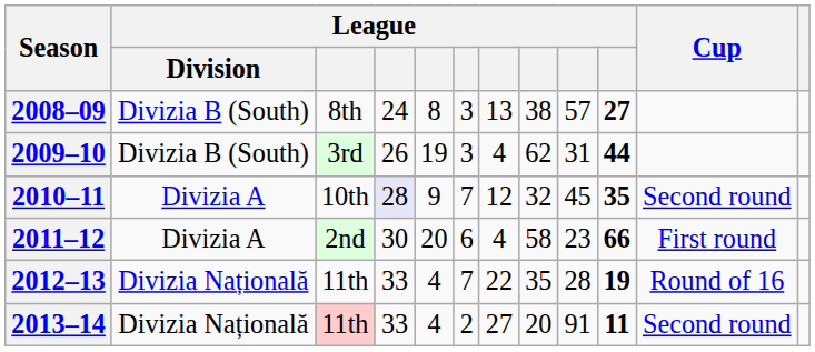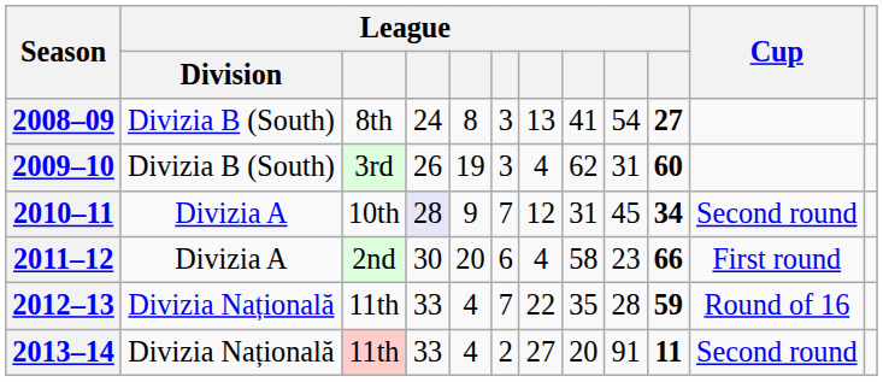2008–09 | column 8: 38 -> 41
2008–09 | column 9: 57 -> 54
2009–10 | column 10: 44 -> 60
2010–11 | column 8: 32 -> 31
2010–11 | column 10: 35 -> 34
2012–13 | column 10: 19 -> 59
